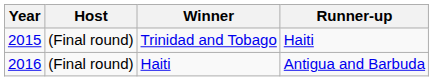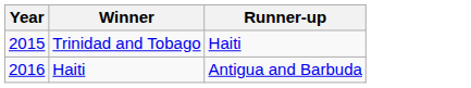- column: Host | (Final round) | (Final round)
